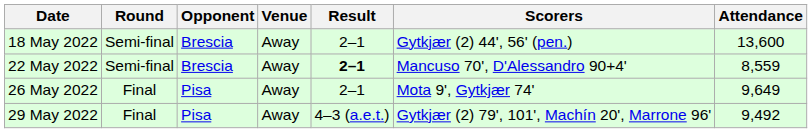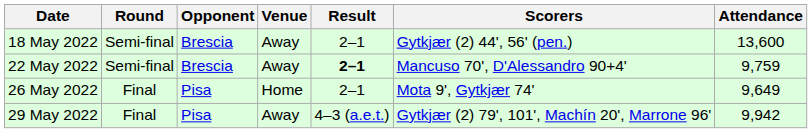22 May 2022 | Attendance: 8,559 -> 9,759
26 May 2022 | Venue: Away -> Home
29 May 2022 | Attendance: 9,492 -> 9,942
